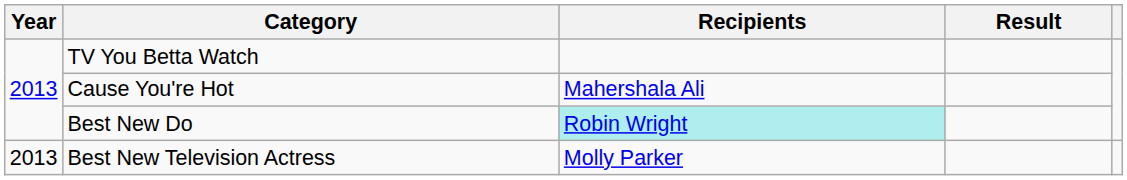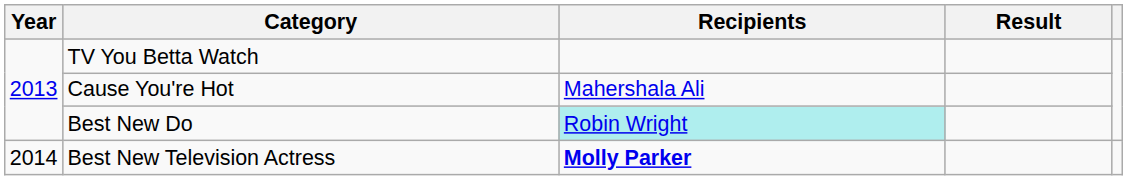Best New Television Actress | Year: 2013 -> 2014
Best New Television Actress | Recipients: normal -> bold
